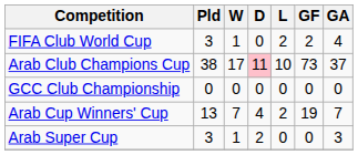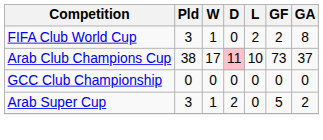FIFA Club World Cup | GA: 4 -> 8
- row: Arab Cup Winners' Cup | 13 | 7 | 4 | 2 | 19 | 7
Arab Super Cup | GF: 0 -> 5
Arab Super Cup | GA: 3 -> 2
